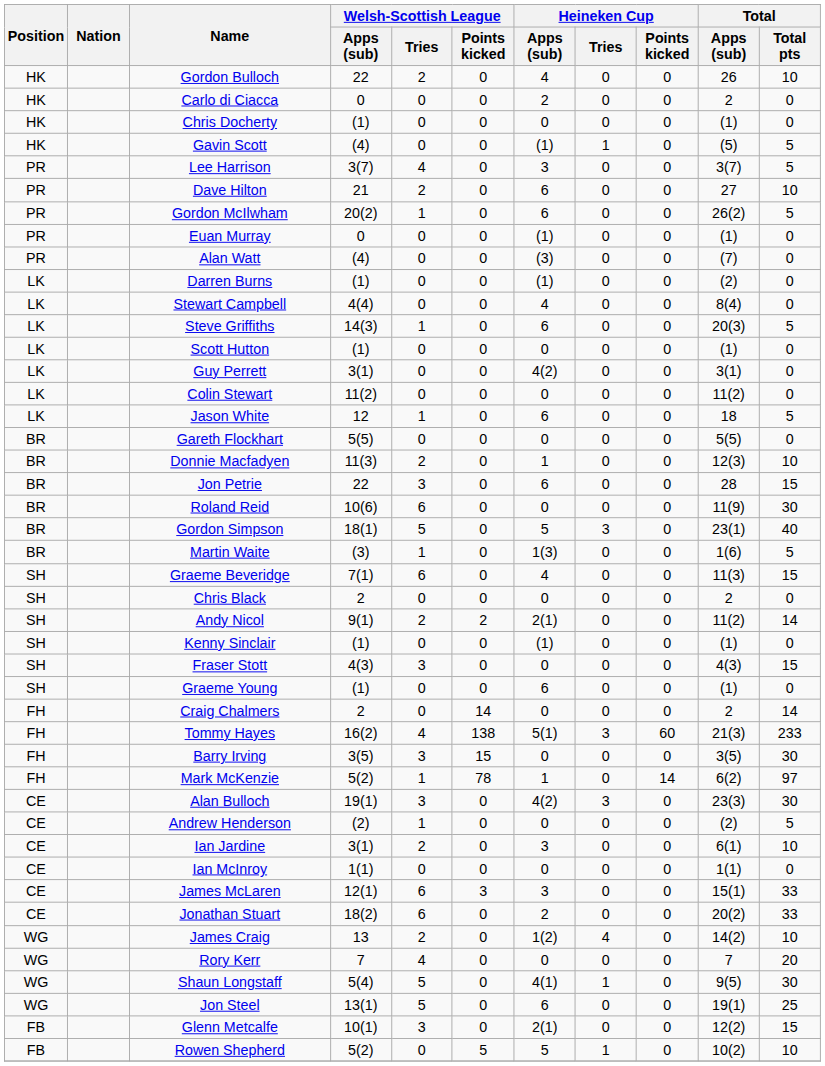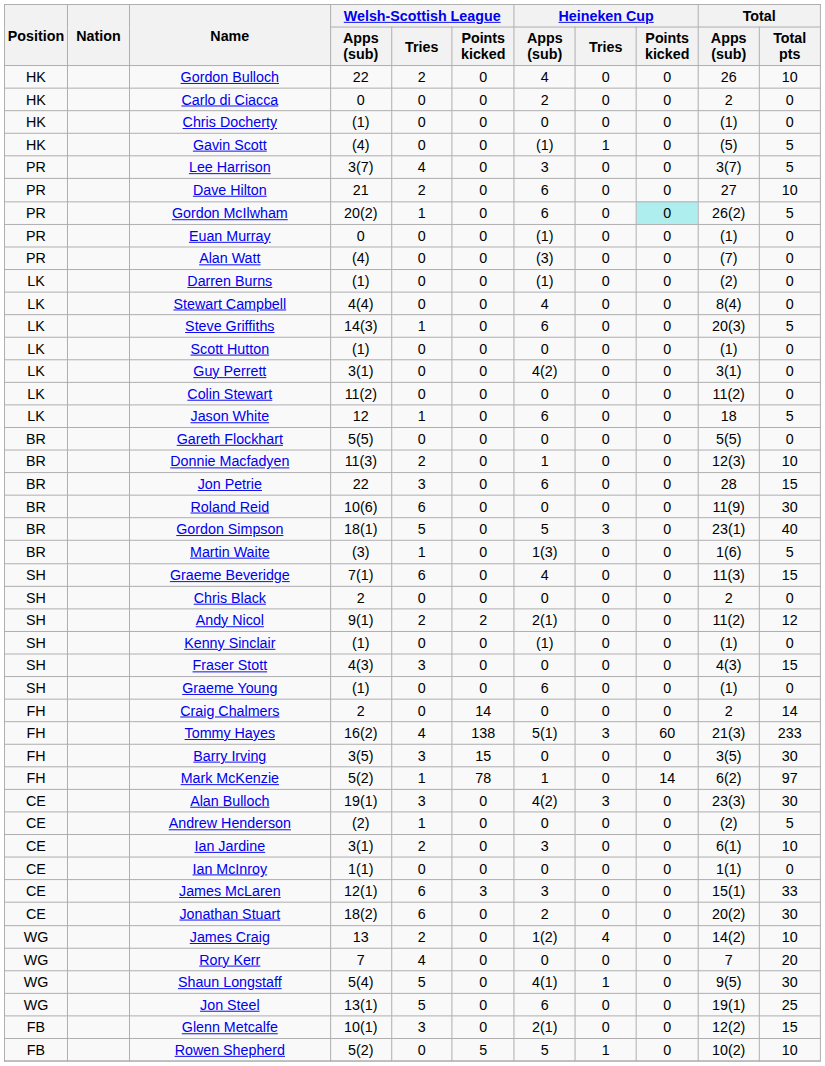Gordon McIlwham | Heineken Cup / Points kicked: no background -> paleturquoise background
Andy Nicol | Total / Total pts: 14 -> 12
Jonathan Stuart | Total / Total pts: 33 -> 30
